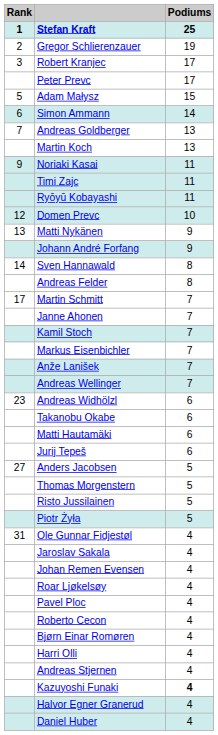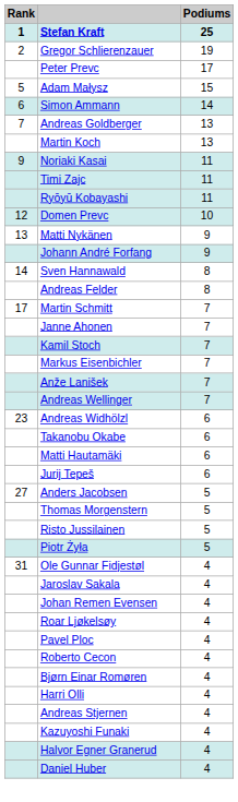- row: 3 | Robert Kranjec | 17
Kazuyoshi Funaki | Podiums: bold -> normal
